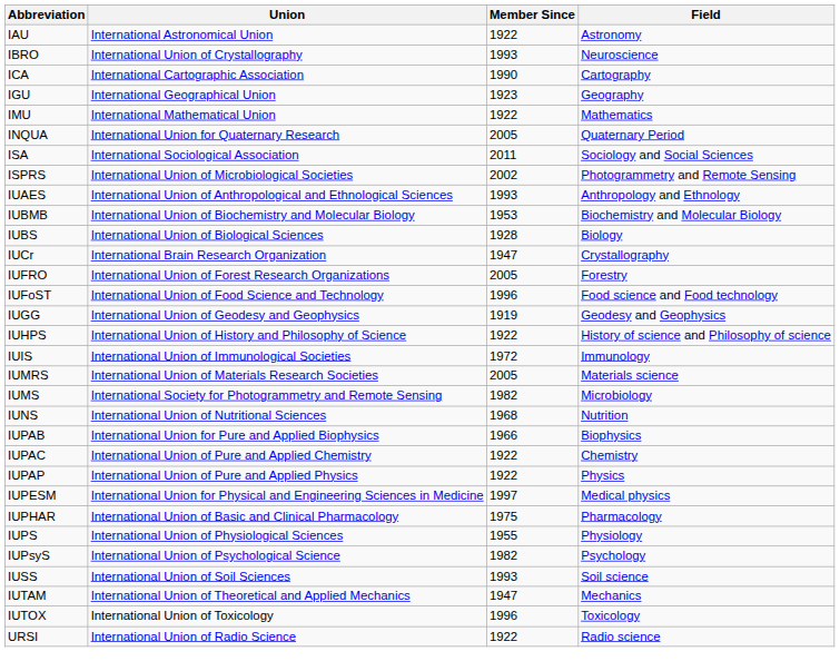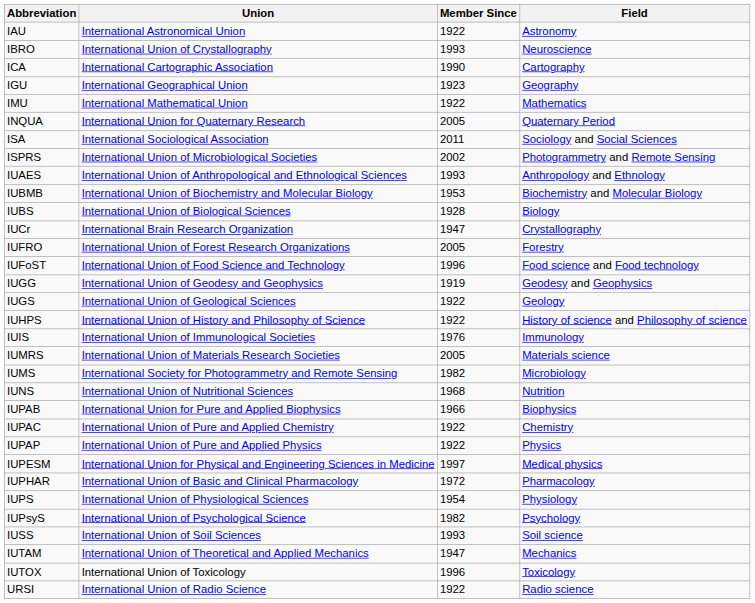+ row: IUGS | International Union of Geological Sciences | 1922 | Geology
IUIS | Member Since: 1972 -> 1976
IUPHAR | Member Since: 1975 -> 1972
IUPS | Member Since: 1955 -> 1954
